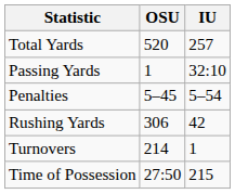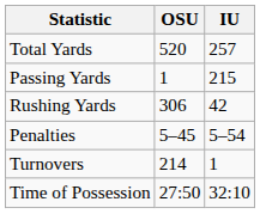Passing Yards | IU: 32:10 -> 215
rows swapped: Rushing Yards <-> Penalties
Time of Possession | IU: 215 -> 32:10
